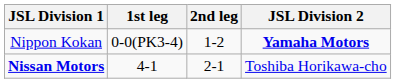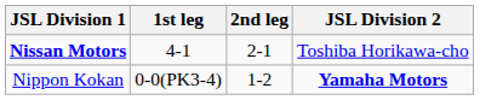rows swapped: Nippon Kokan <-> Nissan Motors
